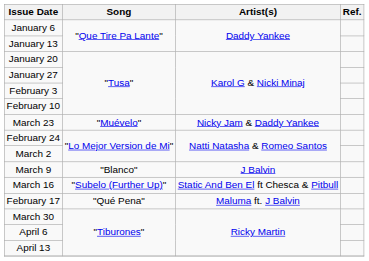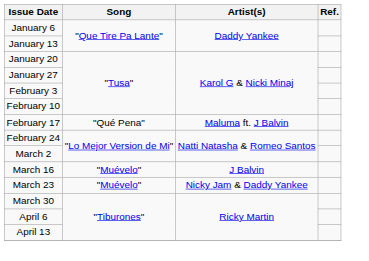rows swapped: February 17 <-> March 23
- row: March 9 | "Blanco" | J Balvin
March 16 | Song: "Subelo (Further Up)" -> "Muévelo"
March 16 | Artist(s): Static And Ben El ft Chesca & Pitbull -> J Balvin
